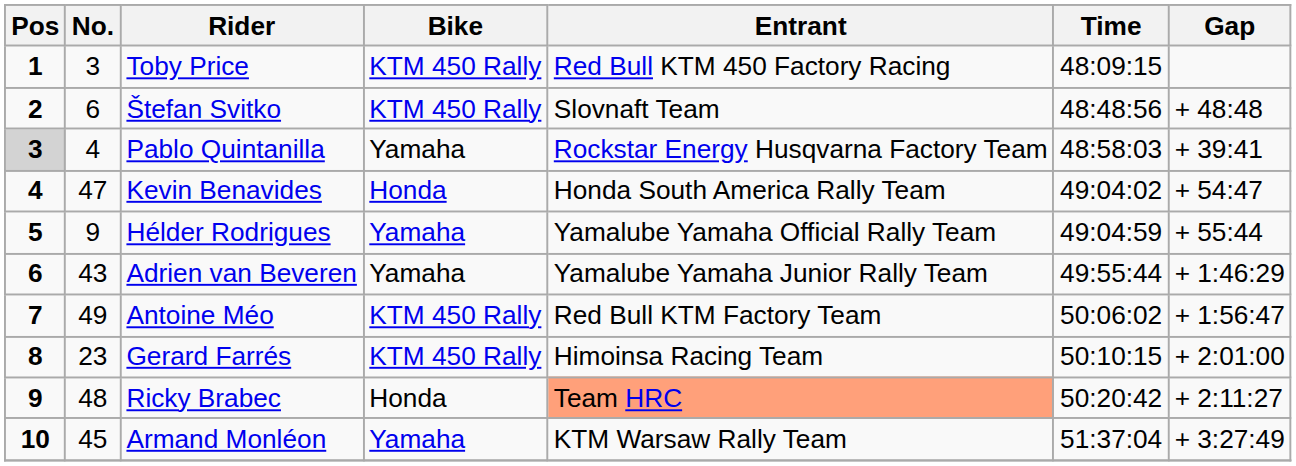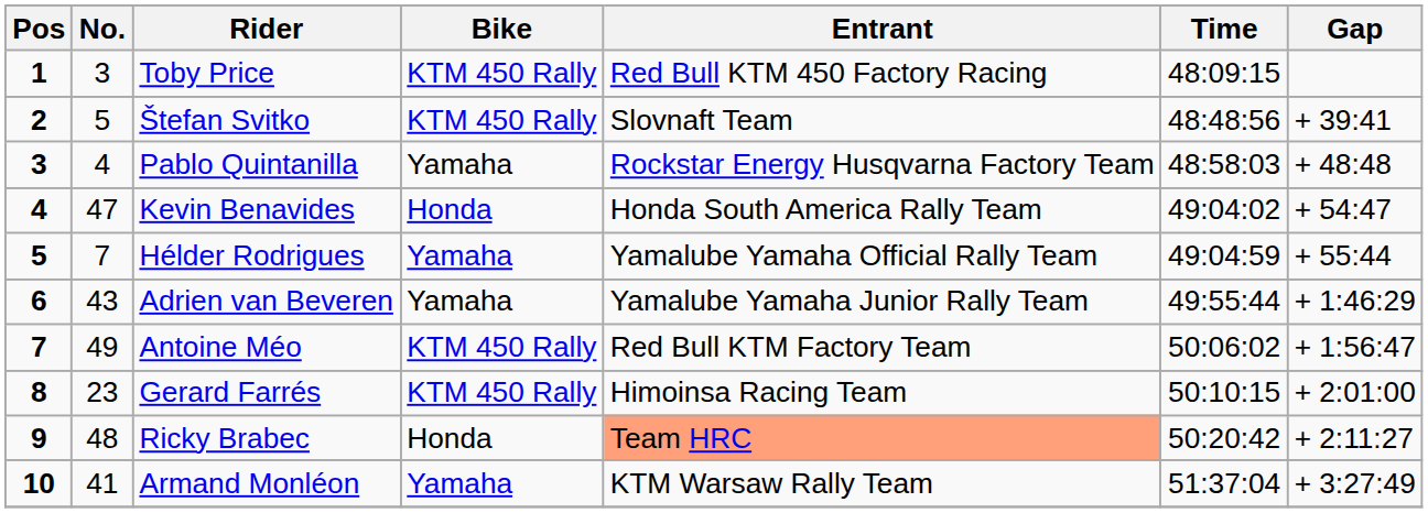Štefan Svitko | No.: 6 -> 5
Štefan Svitko | Gap: + 48:48 -> + 39:41
Pablo Quintanilla | Pos: lightgrey background -> no background
Pablo Quintanilla | Gap: + 39:41 -> + 48:48
Hélder Rodrigues | No.: 9 -> 7
Armand Monléon | No.: 45 -> 41
